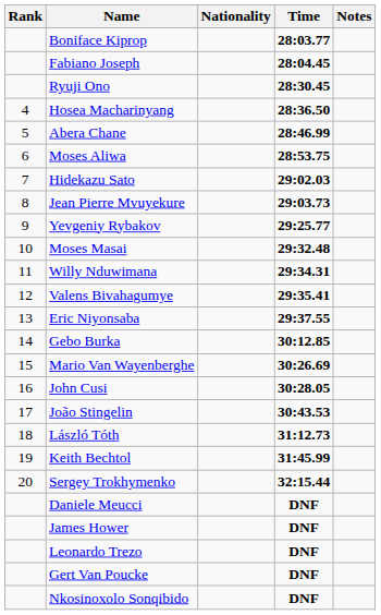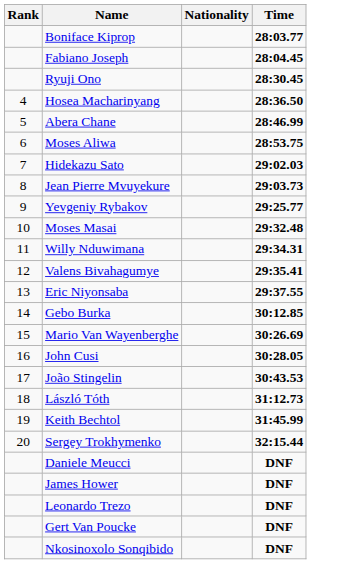- column: Notes
